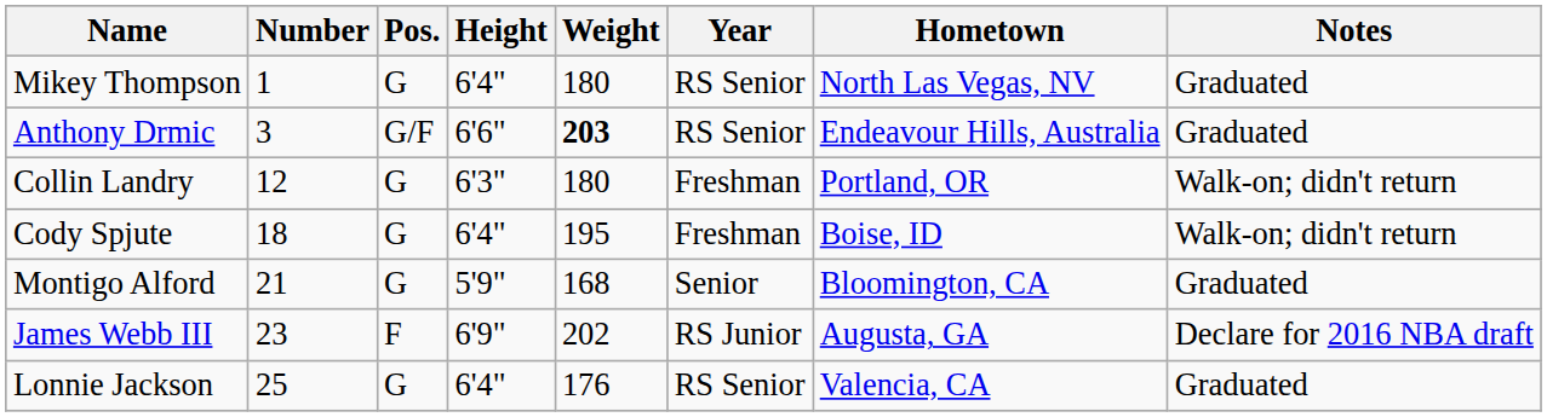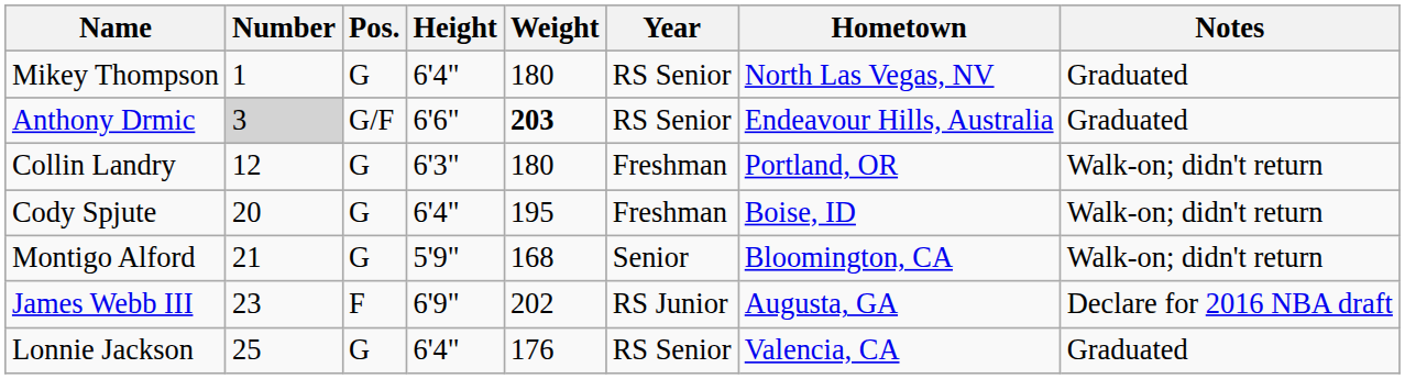Anthony Drmic | Number: no background -> lightgrey background
Cody Spjute | Number: 18 -> 20
Montigo Alford | Notes: Graduated -> Walk-on; didn't return
